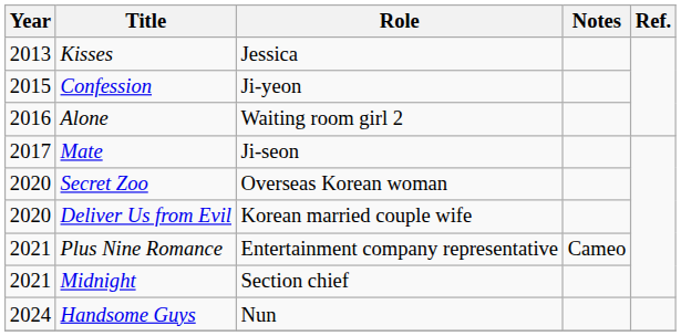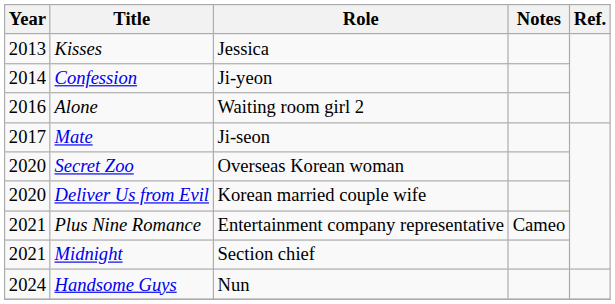Confession | Year: 2015 -> 2014
